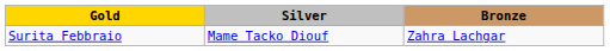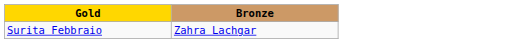- column: Silver | Mame Tacko Diouf
